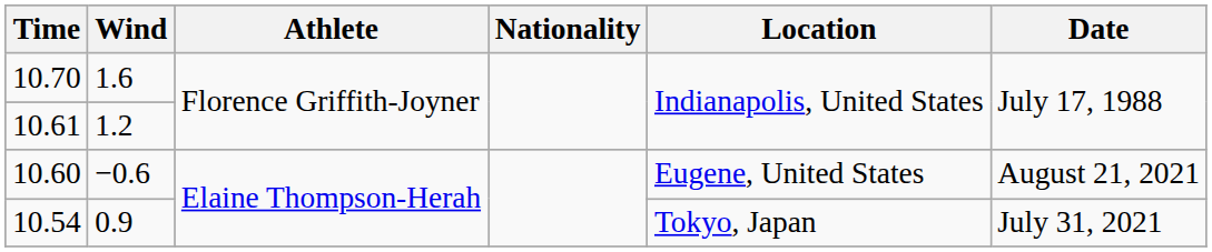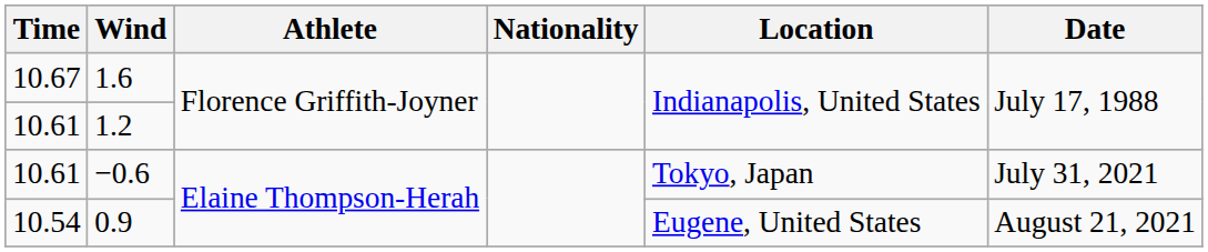1.6 | Time: 10.70 -> 10.67
−0.6 | Time: 10.60 -> 10.61
−0.6 | Location: Eugene, United States -> Tokyo, Japan
−0.6 | Date: August 21, 2021 -> July 31, 2021
0.9 | Location: Tokyo, Japan -> Eugene, United States
0.9 | Date: July 31, 2021 -> August 21, 2021
